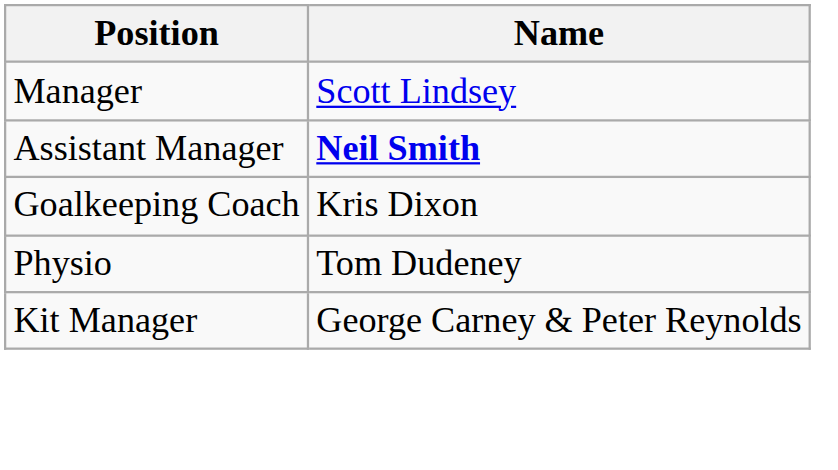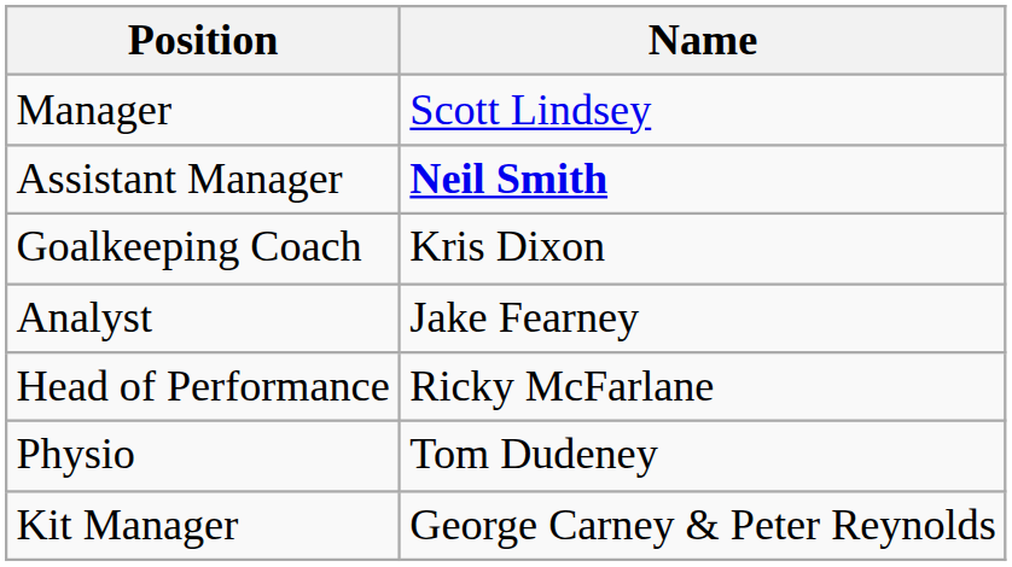+ row: Analyst | Jake Fearney
+ row: Head of Performance | Ricky McFarlane
